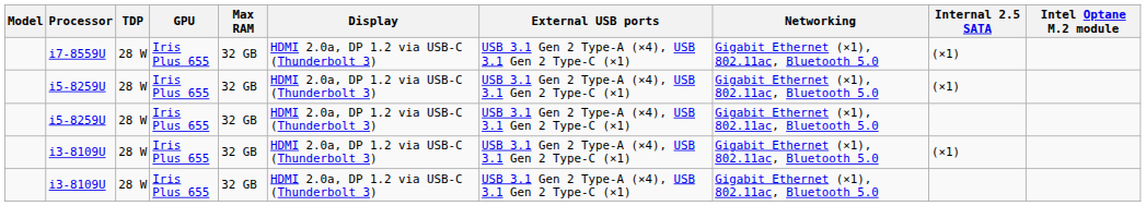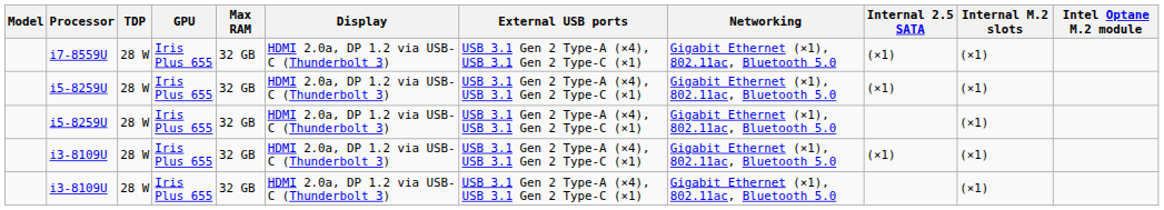+ column: Internal M.2 slots | (×1) | (×1) | (×1) | (×1) | (×1)
